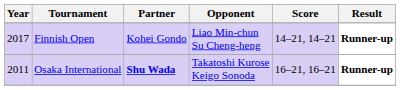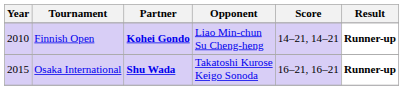Finnish Open | Year: 2017 -> 2010
Finnish Open | Partner: normal -> bold
Osaka International | Year: 2011 -> 2015
